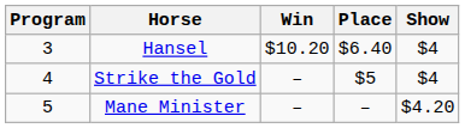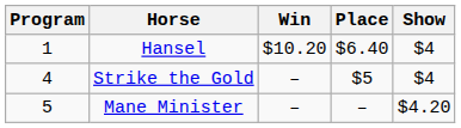Hansel | Program: 3 -> 1
